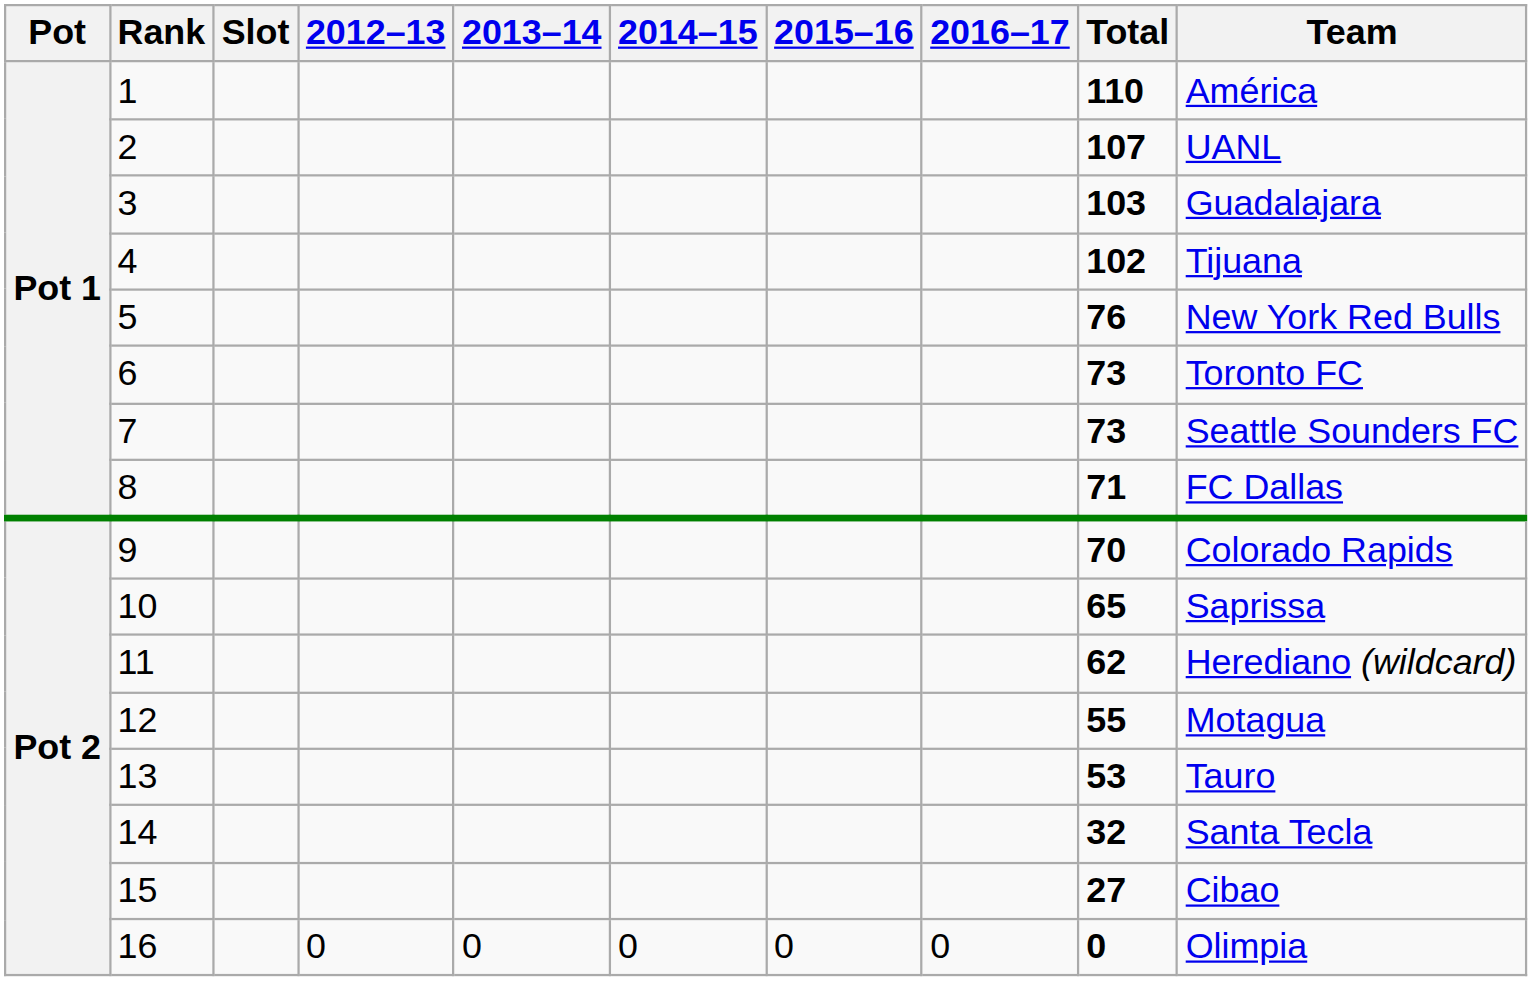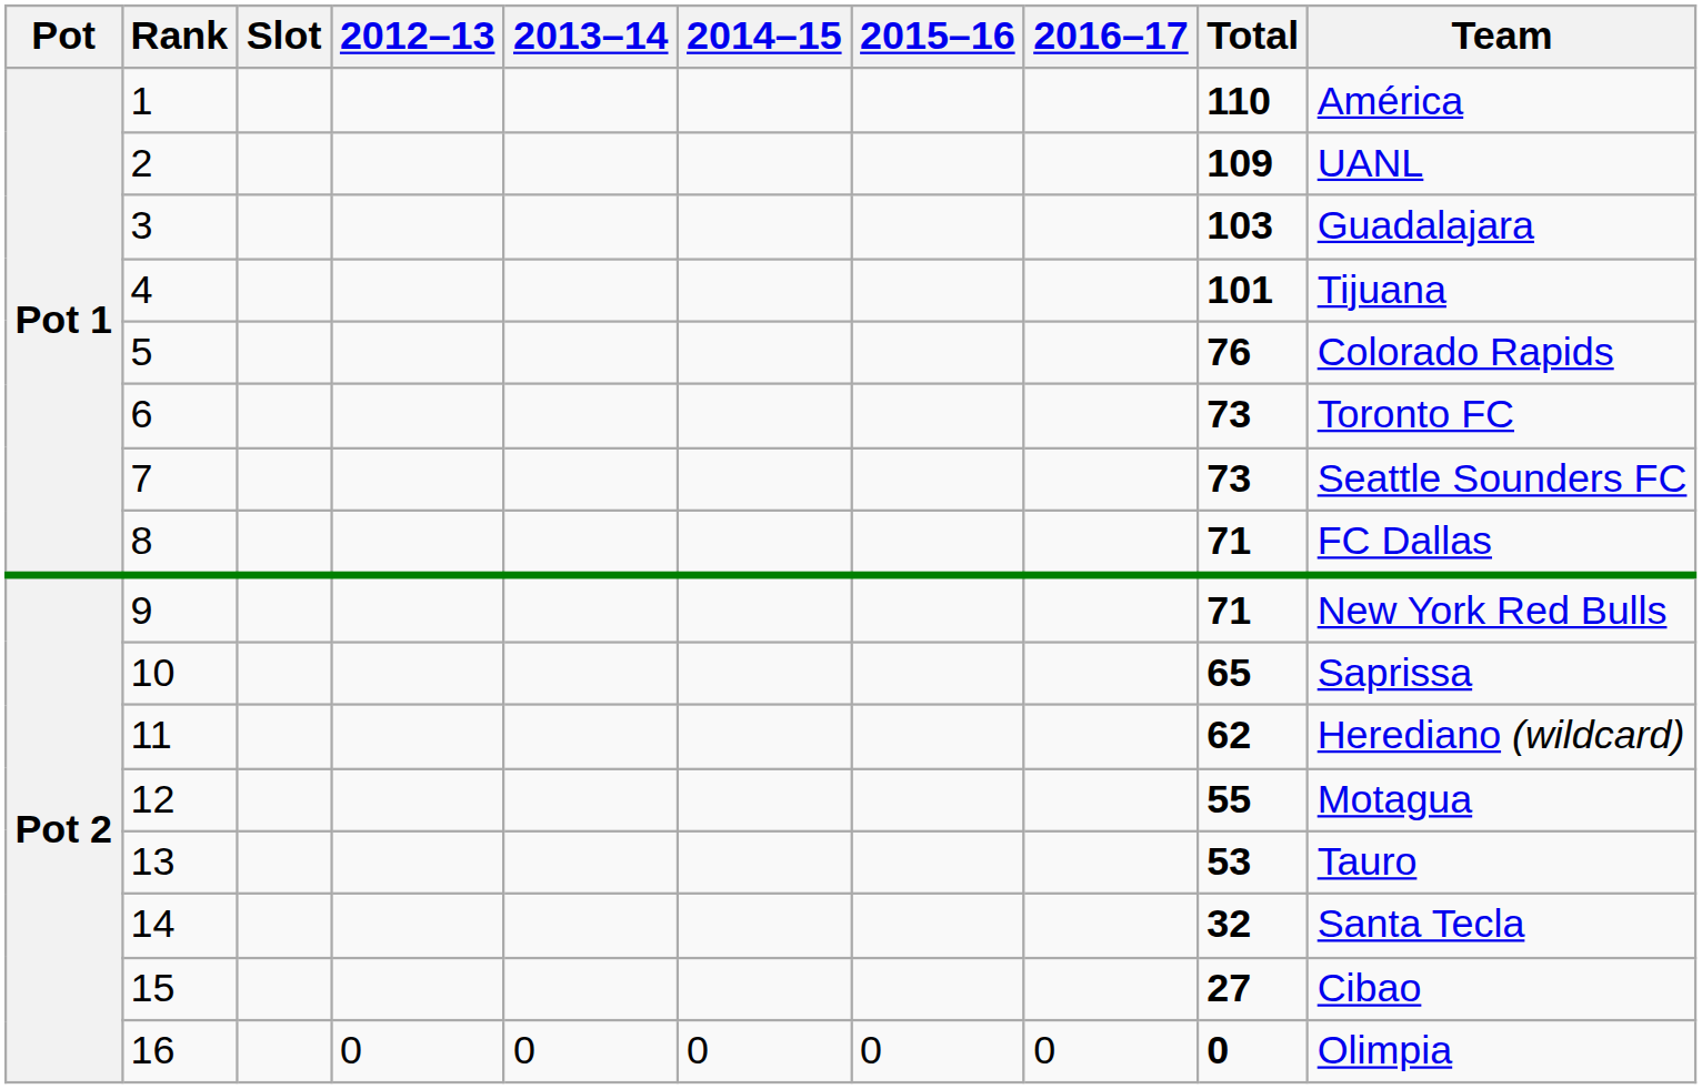2 | Total: 107 -> 109
4 | Total: 102 -> 101
5 | Team: New York Red Bulls -> Colorado Rapids
9 | Total: 70 -> 71
9 | Team: Colorado Rapids -> New York Red Bulls
